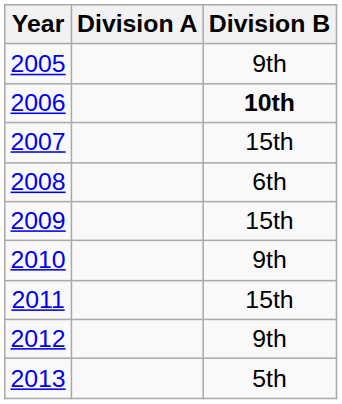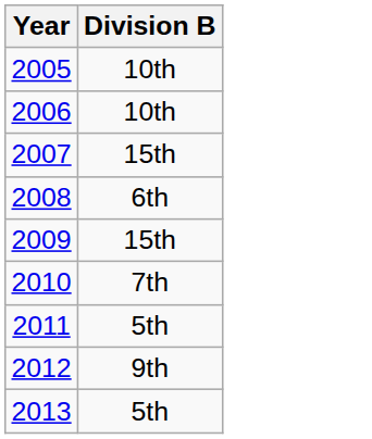- column: Division A
2005 | Division B: 9th -> 10th
2006 | Division B: bold -> normal
2010 | Division B: 9th -> 7th
2011 | Division B: 15th -> 5th
